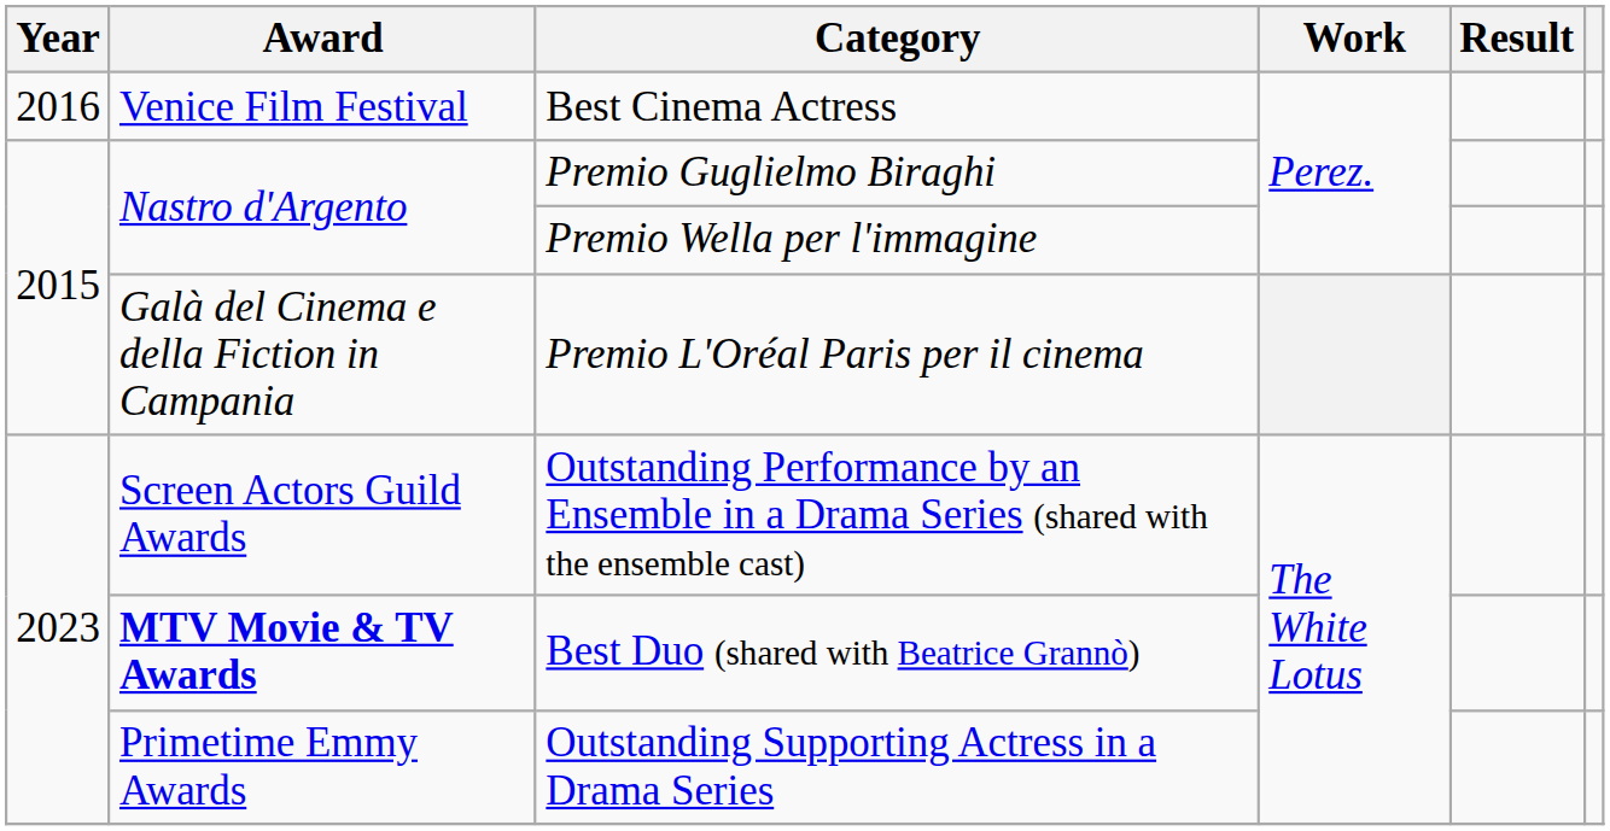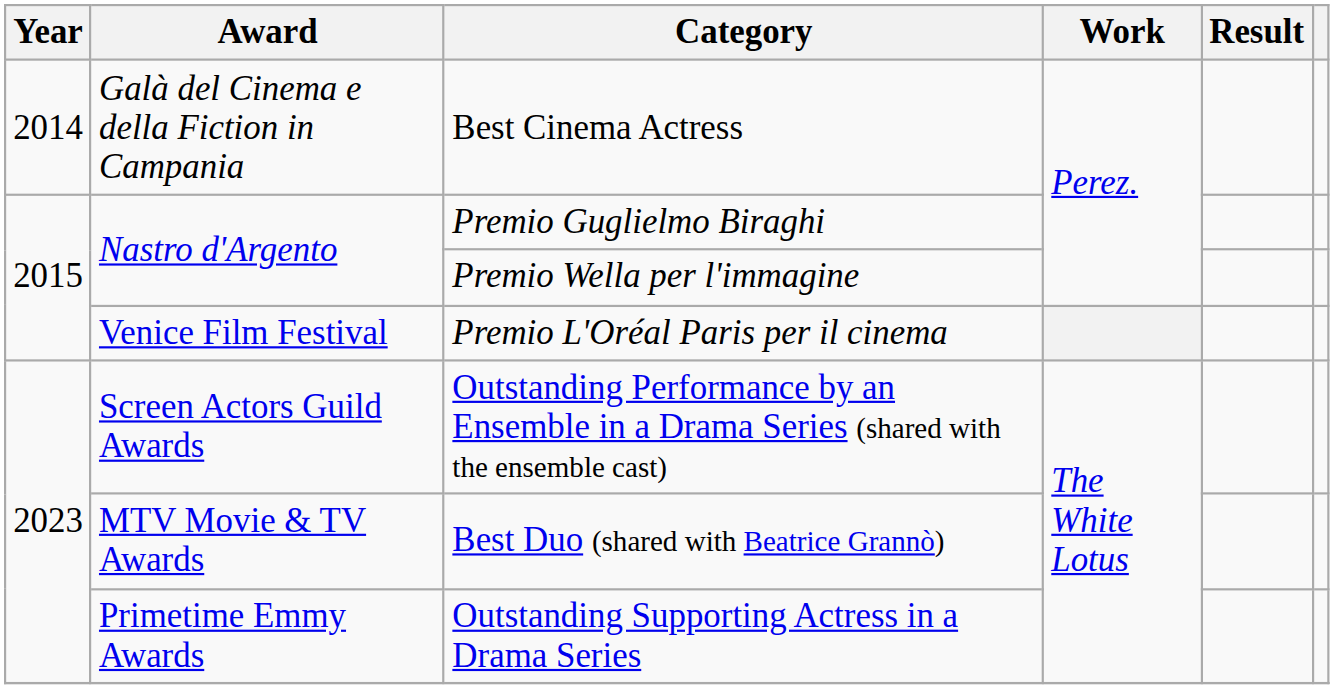Best Cinema Actress | Year: 2016 -> 2014
Best Cinema Actress | Award: Venice Film Festival -> Galà del Cinema e della Fiction in Campania
Premio L'Oréal Paris per il cinema | Award: Galà del Cinema e della Fiction in Campania -> Venice Film Festival
Best Duo (shared with Beatrice Grannò) | Award: bold -> normal
